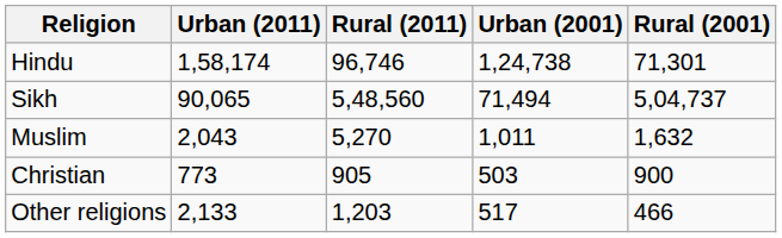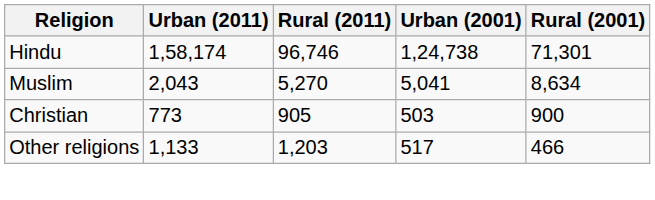- row: Sikh | 90,065 | 5,48,560 | 71,494 | 5,04,737
Muslim | Urban (2001): 1,011 -> 5,041
Muslim | Rural (2001): 1,632 -> 8,634
Other religions | Urban (2011): 2,133 -> 1,133
